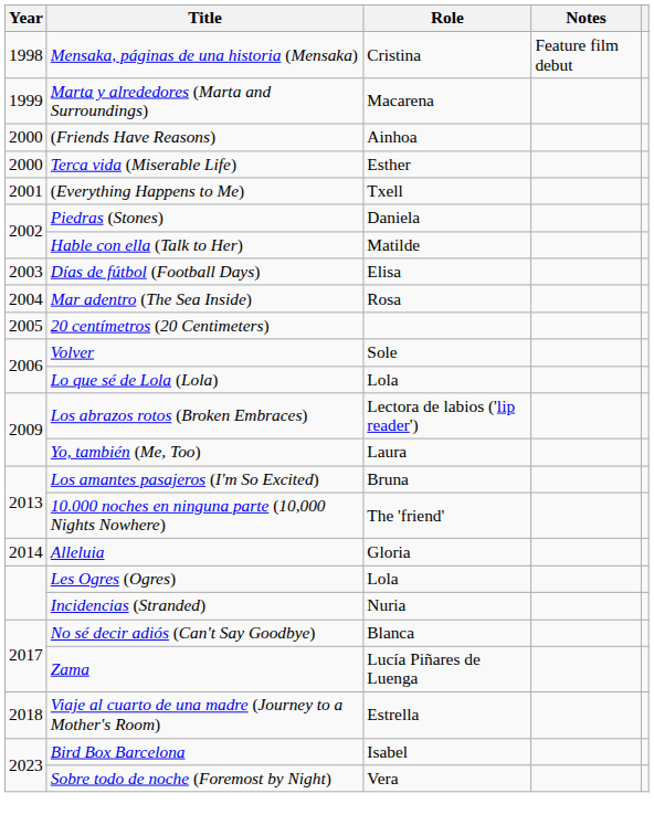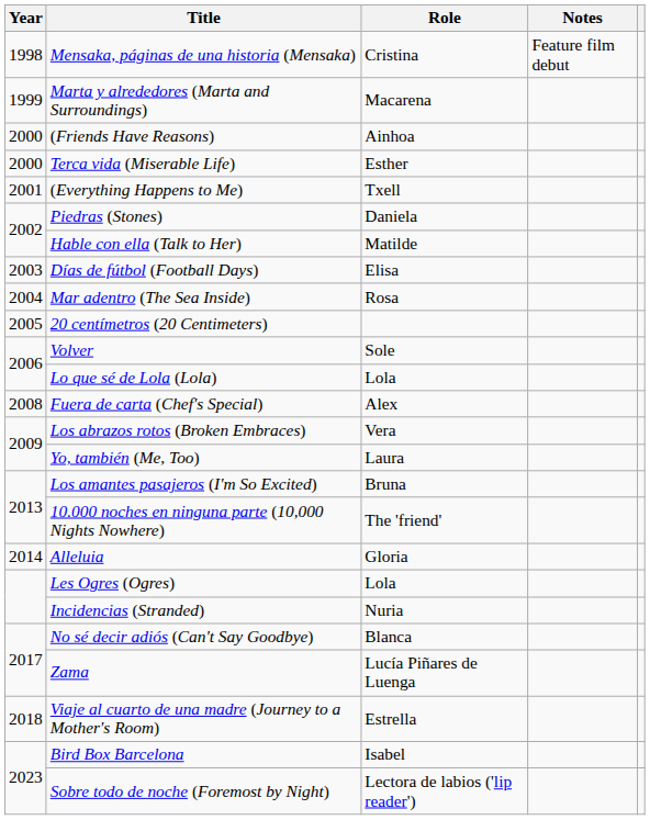+ row: 2008 | Fuera de carta (Chef's Special) | Alex
Los abrazos rotos (Broken Embraces) | Role: Lectora de labios ('lip reader') -> Vera
Sobre todo de noche (Foremost by Night) | Role: Vera -> Lectora de labios ('lip reader')
